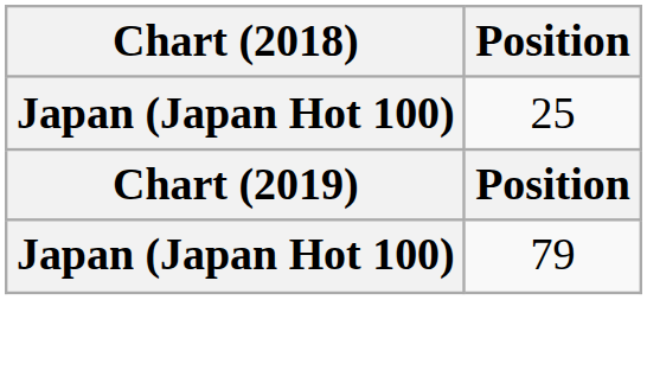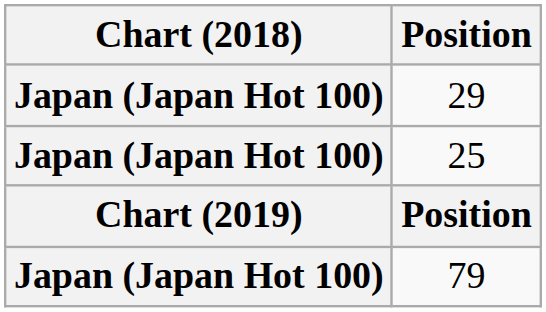+ row: Japan (Japan Hot 100) | 29
